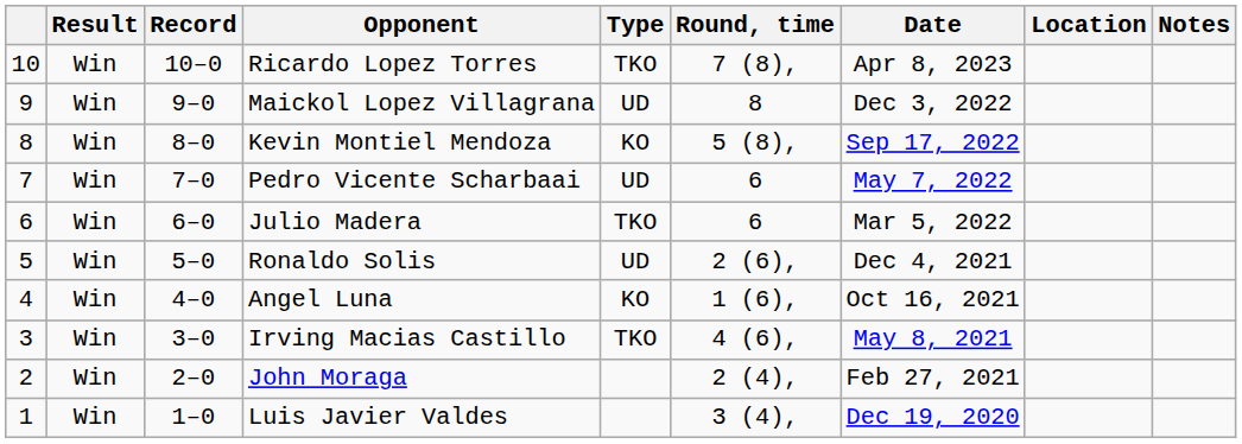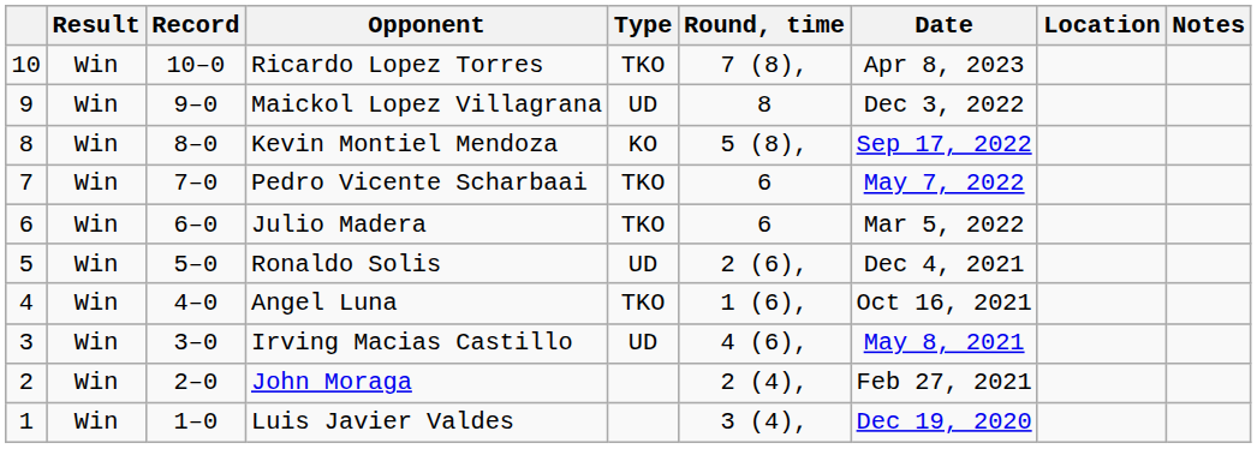Pedro Vicente Scharbaai | Type: UD -> TKO
Angel Luna | Type: KO -> TKO
Irving Macias Castillo | Type: TKO -> UD
